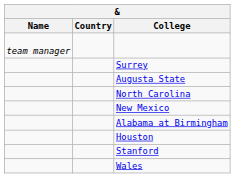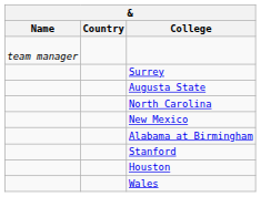rows swapped: Houston <-> Stanford
